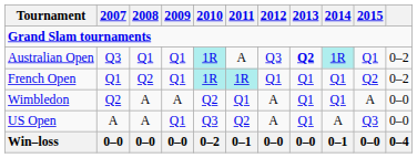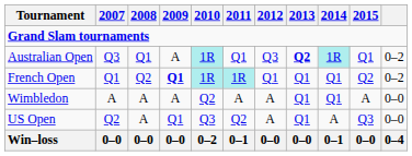Australian Open | 2009: Q1 -> A
Australian Open | 2011: A -> Q1
French Open | 2009: normal -> bold
Wimbledon | 2007: Q2 -> A
Wimbledon | 2011: Q1 -> A
US Open | 2007: A -> Q2
